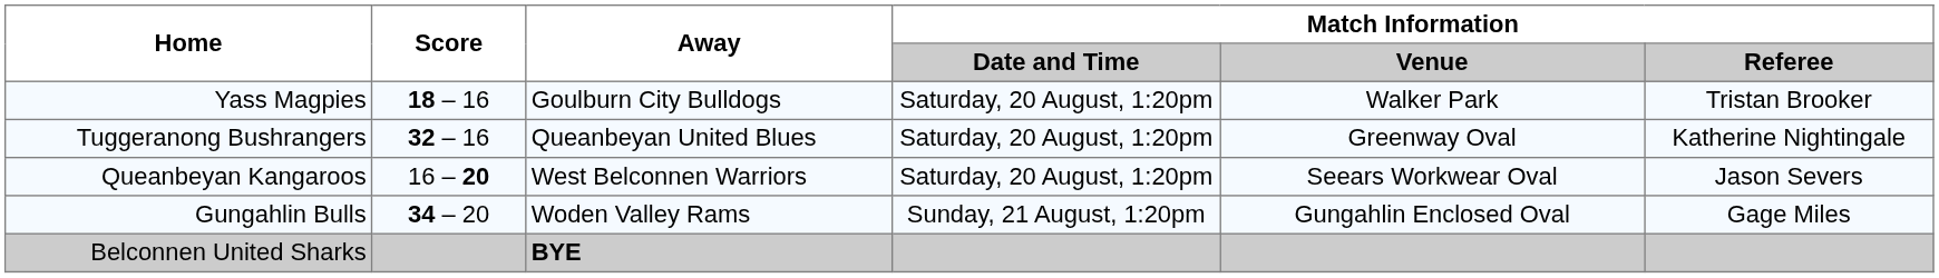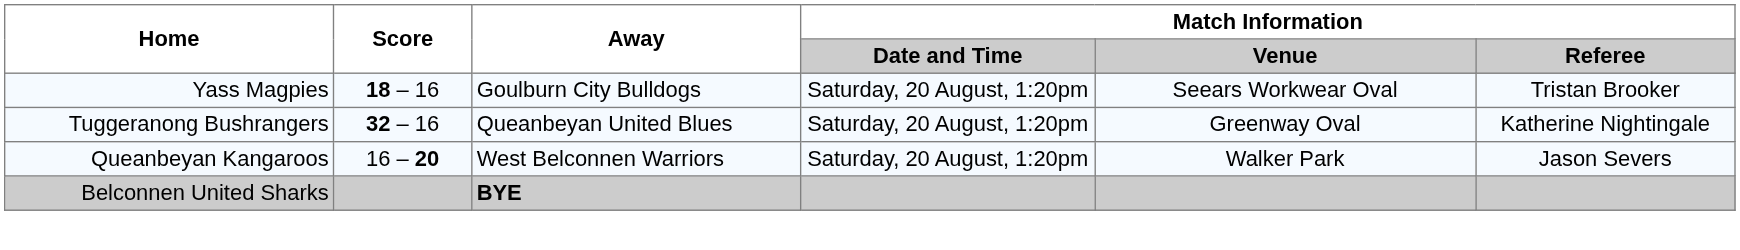Yass Magpies | Match Information / Venue: Walker Park -> Seears Workwear Oval
Queanbeyan Kangaroos | Match Information / Venue: Seears Workwear Oval -> Walker Park
- row: Gungahlin Bulls | 34 – 20 | Woden Valley Rams | Sunday, 21 August, 1:20pm | Gungahlin Enclosed Oval | Gage Miles
